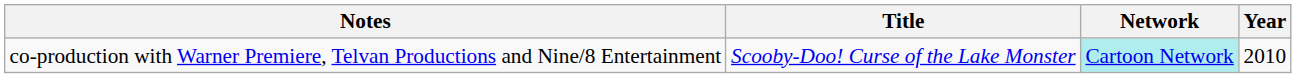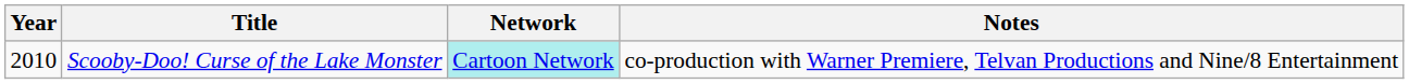columns swapped: Year <-> Notes
